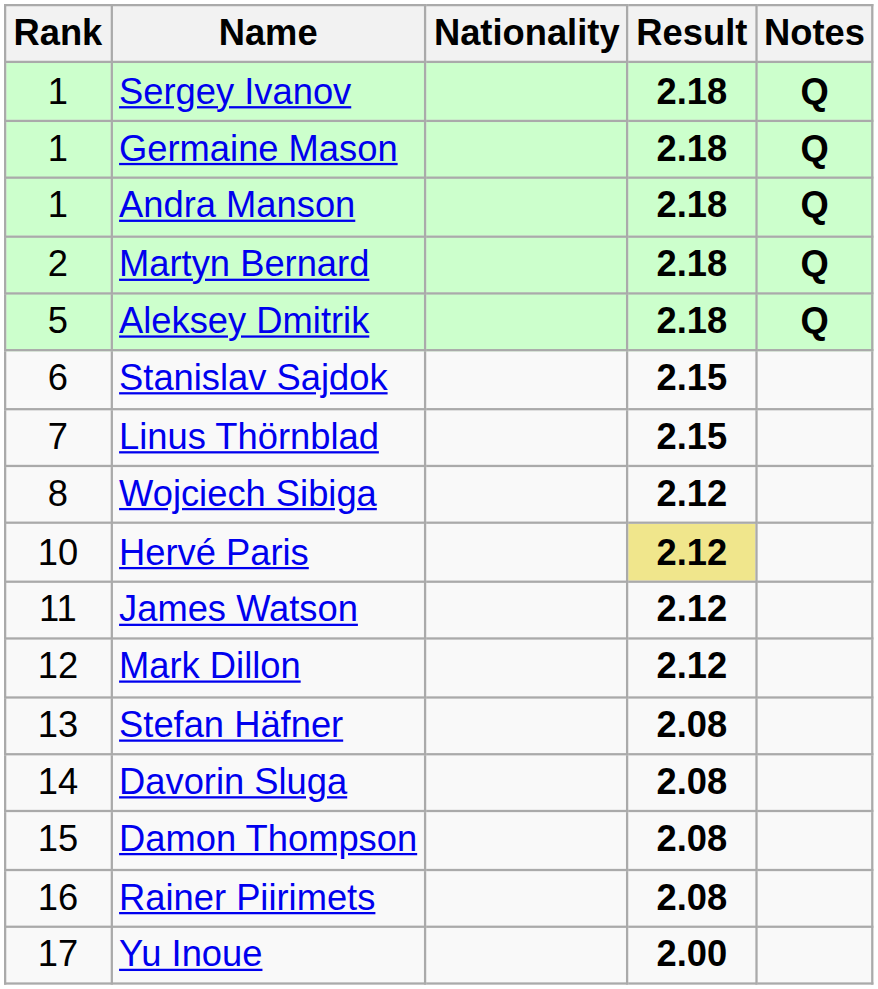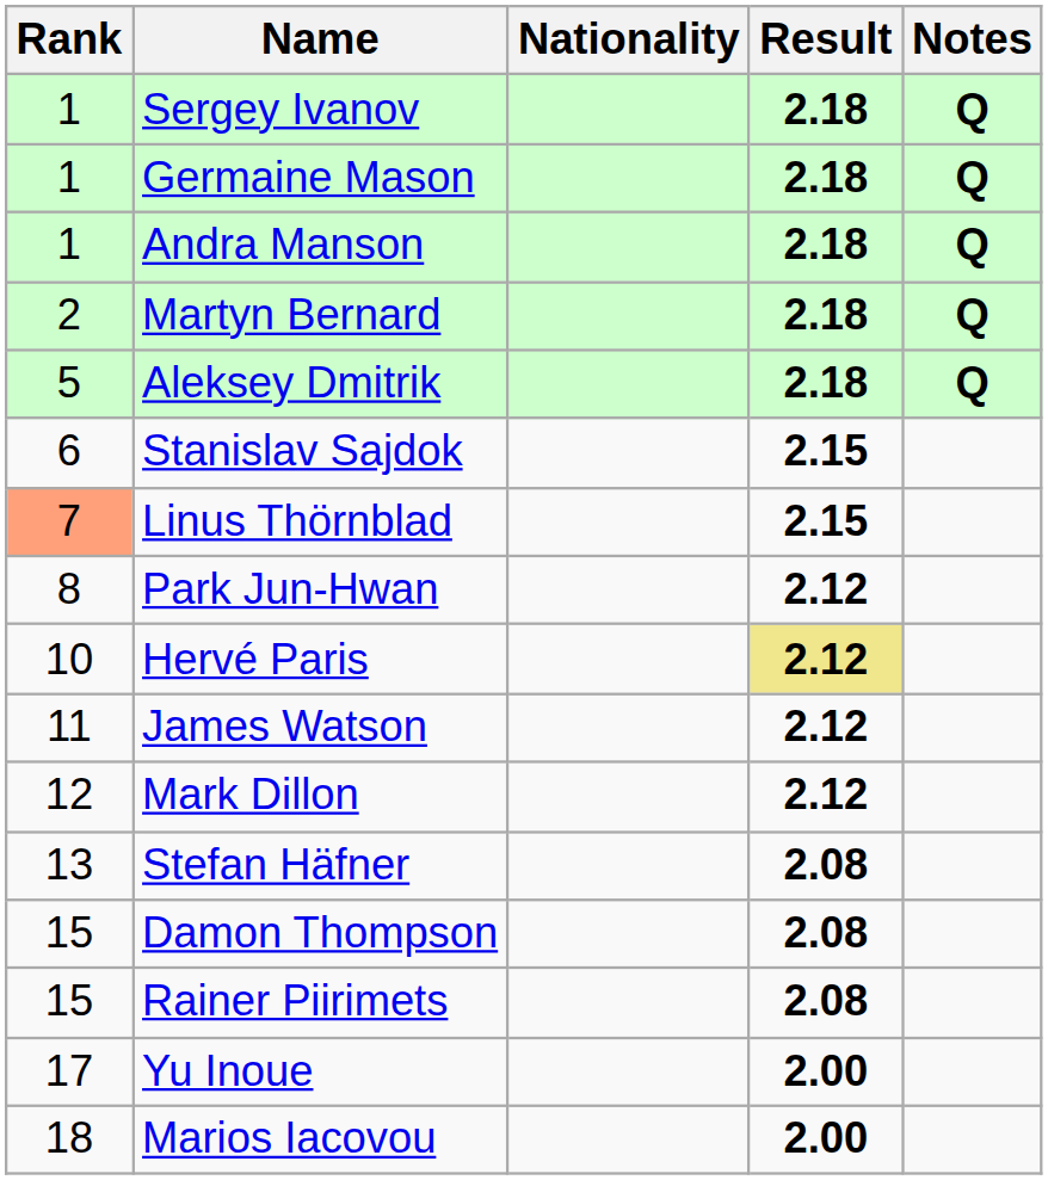Linus Thörnblad | Rank: no background -> lightsalmon background
+ row: 8 | Park Jun-Hwan | 2.12
- row: 8 | Wojciech Sibiga | 2.12
- row: 14 | Davorin Sluga | 2.08
Rainer Piirimets | Rank: 16 -> 15
+ row: 18 | Marios Iacovou | 2.00
